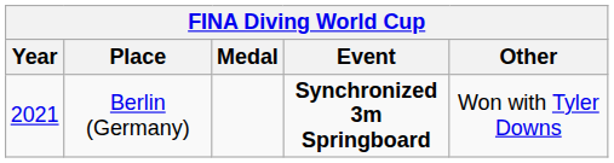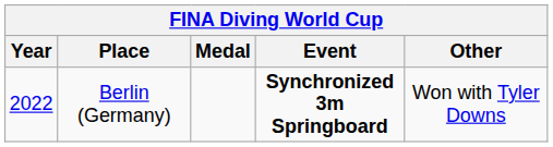Berlin (Germany) | Year: 2021 -> 2022
